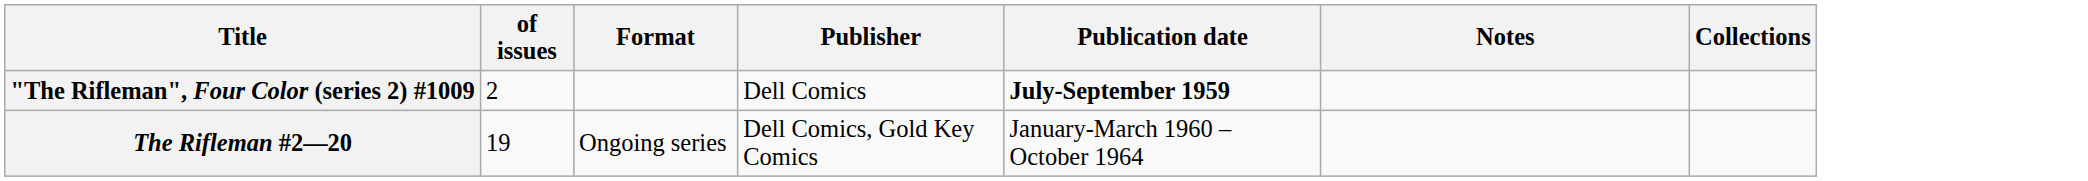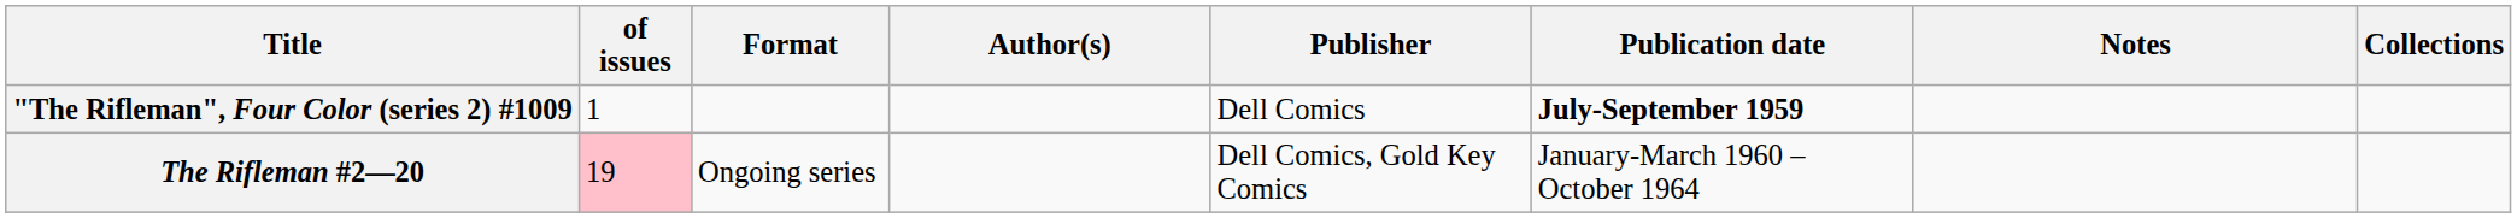+ column: Author(s)
"The Rifleman", Four Color (series 2) #1009 | of issues: 2 -> 1
The Rifleman #2—20 | of issues: no background -> pink background
